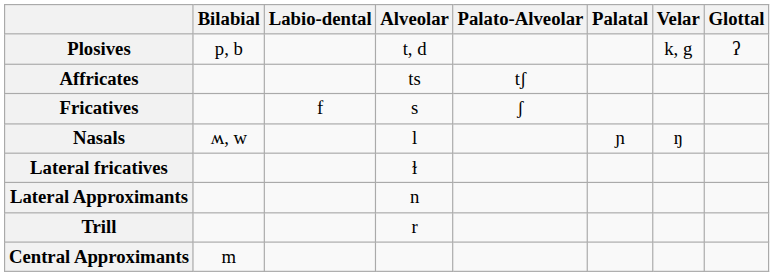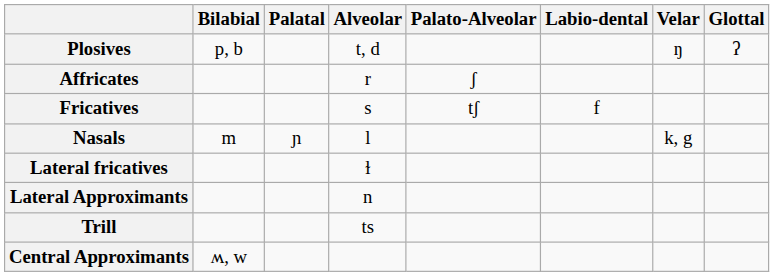columns swapped: Labio-dental <-> Palatal
Plosives | Velar: k, g -> ŋ
Affricates | Alveolar: ts -> r
Affricates | Palato-Alveolar: tʃ -> ʃ
Fricatives | Palato-Alveolar: ʃ -> tʃ
Nasals | Bilabial: ʍ, w -> m
Nasals | Velar: ŋ -> k, g
Trill | Alveolar: r -> ts
Central Approximants | Bilabial: m -> ʍ, w
